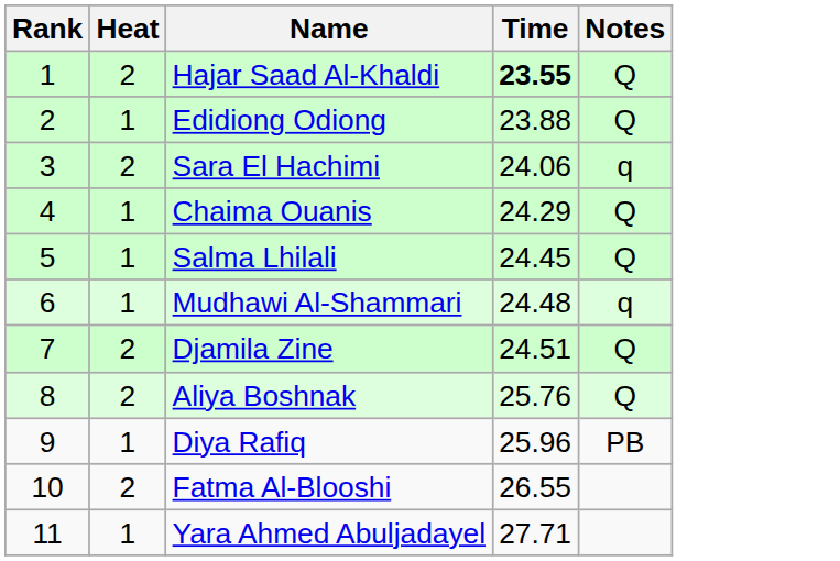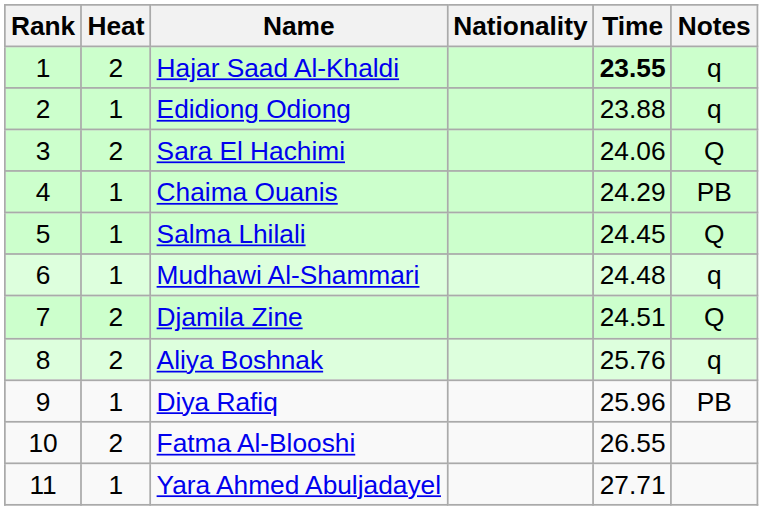+ column: Nationality
Hajar Saad Al-Khaldi | Notes: Q -> q
Edidiong Odiong | Notes: Q -> q
Sara El Hachimi | Notes: q -> Q
Chaima Ouanis | Notes: Q -> PB
Aliya Boshnak | Notes: Q -> q
